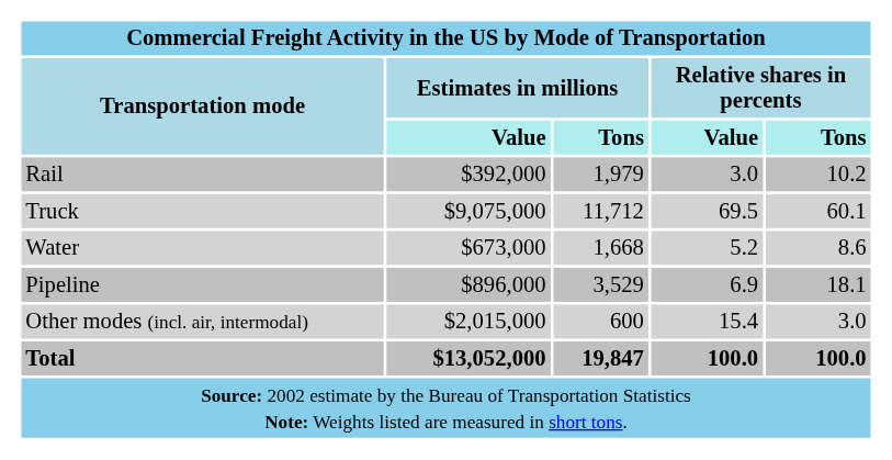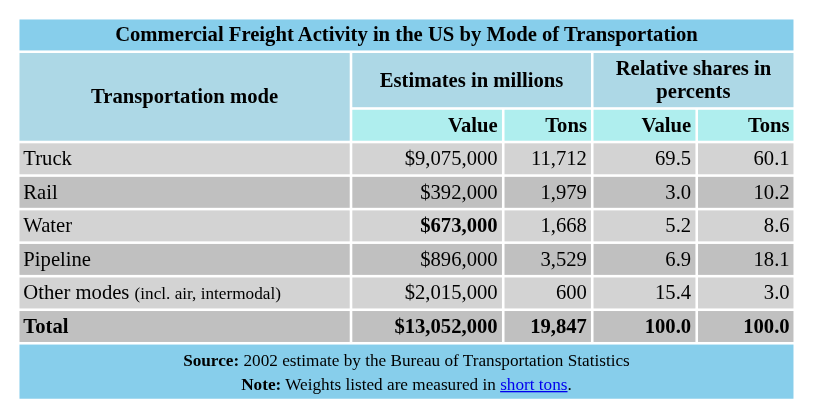rows swapped: Truck <-> Rail
Water | column 2: normal -> bold
